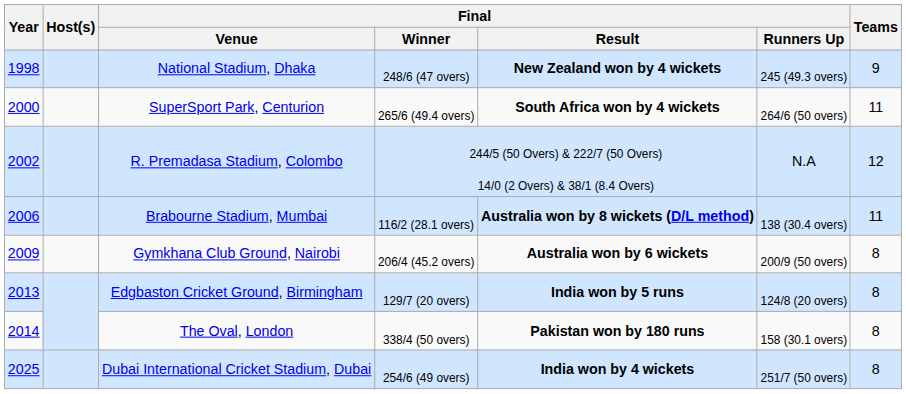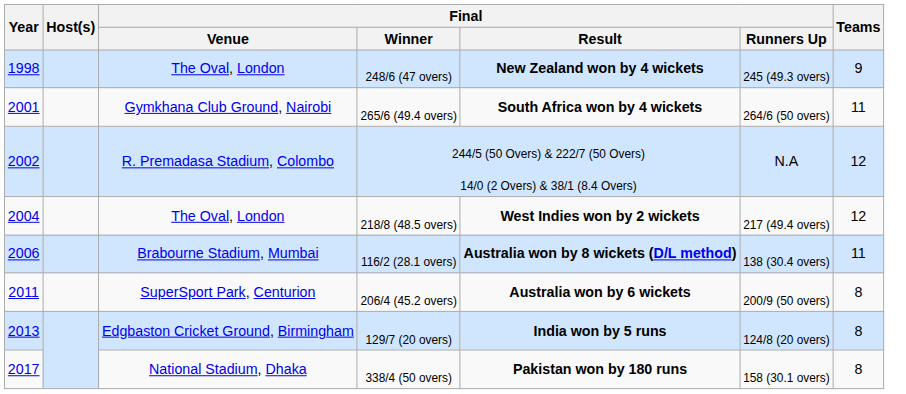248/6 (47 overs) | Final / Venue: National Stadium, Dhaka -> The Oval, London
265/6 (49.4 overs) | Year: 2000 -> 2001
265/6 (49.4 overs) | Final / Venue: SuperSport Park, Centurion -> Gymkhana Club Ground, Nairobi
+ row: 2004 | The Oval, London | 218/8 (48.5 overs) | West Indies won by 2 wickets | 217 (49.4 overs) | 12
206/4 (45.2 overs) | Year: 2009 -> 2011
206/4 (45.2 overs) | Final / Venue: Gymkhana Club Ground, Nairobi -> SuperSport Park, Centurion
338/4 (50 overs) | Year: 2014 -> 2017
338/4 (50 overs) | Final / Venue: The Oval, London -> National Stadium, Dhaka
- row: 2025 | Dubai International Cricket Stadium, Dubai | 254/6 (49 overs) | India won by 4 wickets | 251/7 (50 overs) | 8
